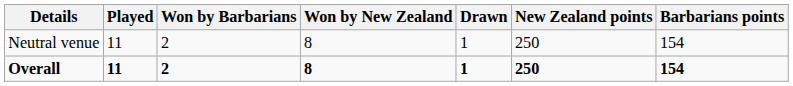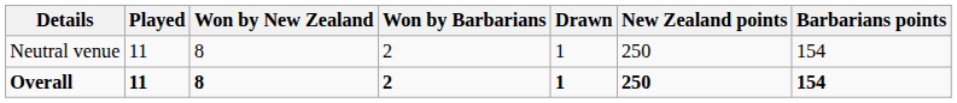columns swapped: Won by New Zealand <-> Won by Barbarians
